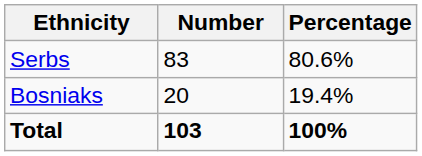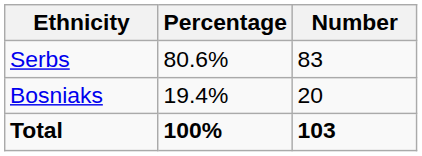columns swapped: Number <-> Percentage
